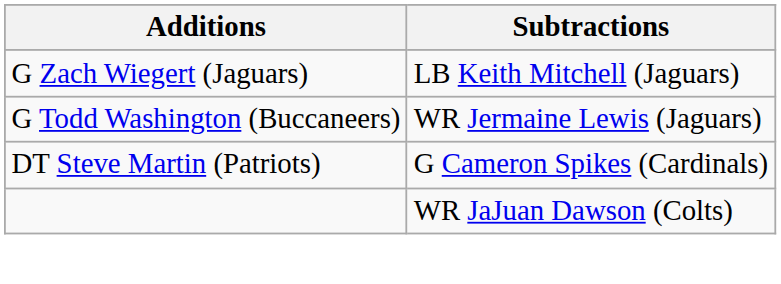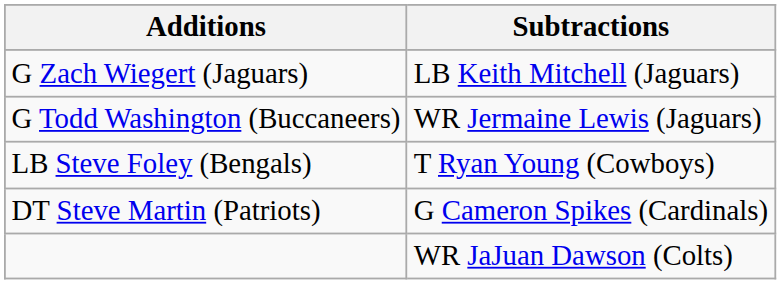+ row: LB Steve Foley (Bengals) | T Ryan Young (Cowboys)
